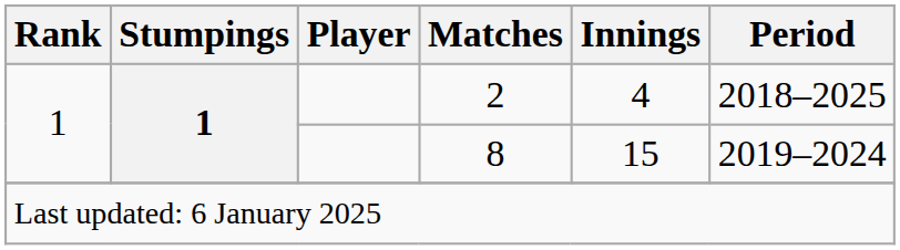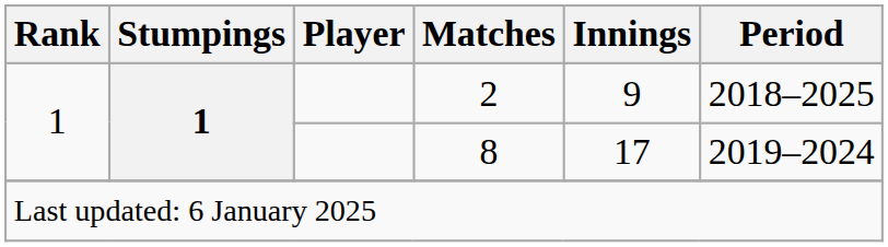2 | Innings: 4 -> 9
8 | Innings: 15 -> 17
